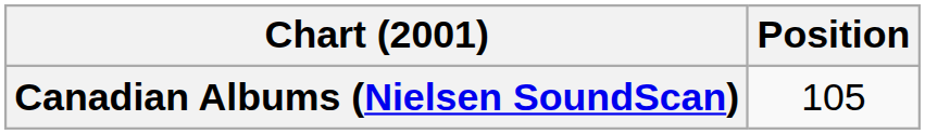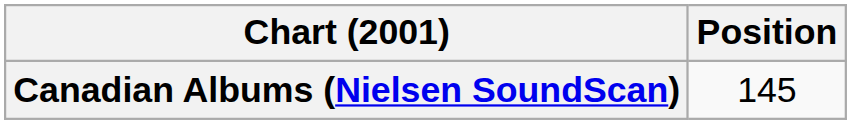Canadian Albums (Nielsen SoundScan) | Position: 105 -> 145
